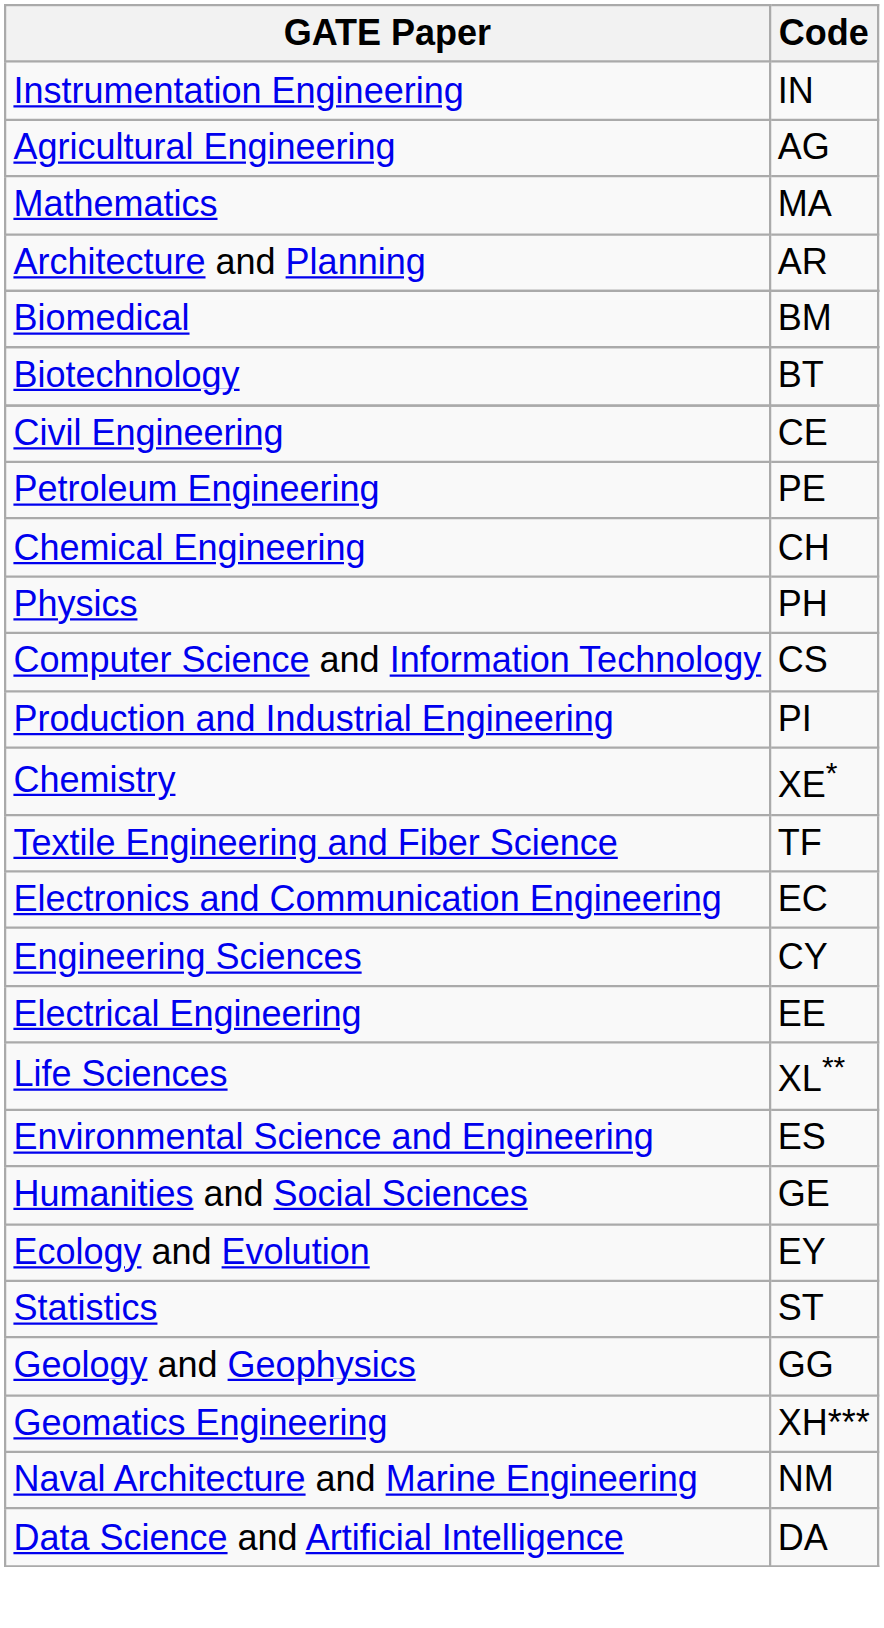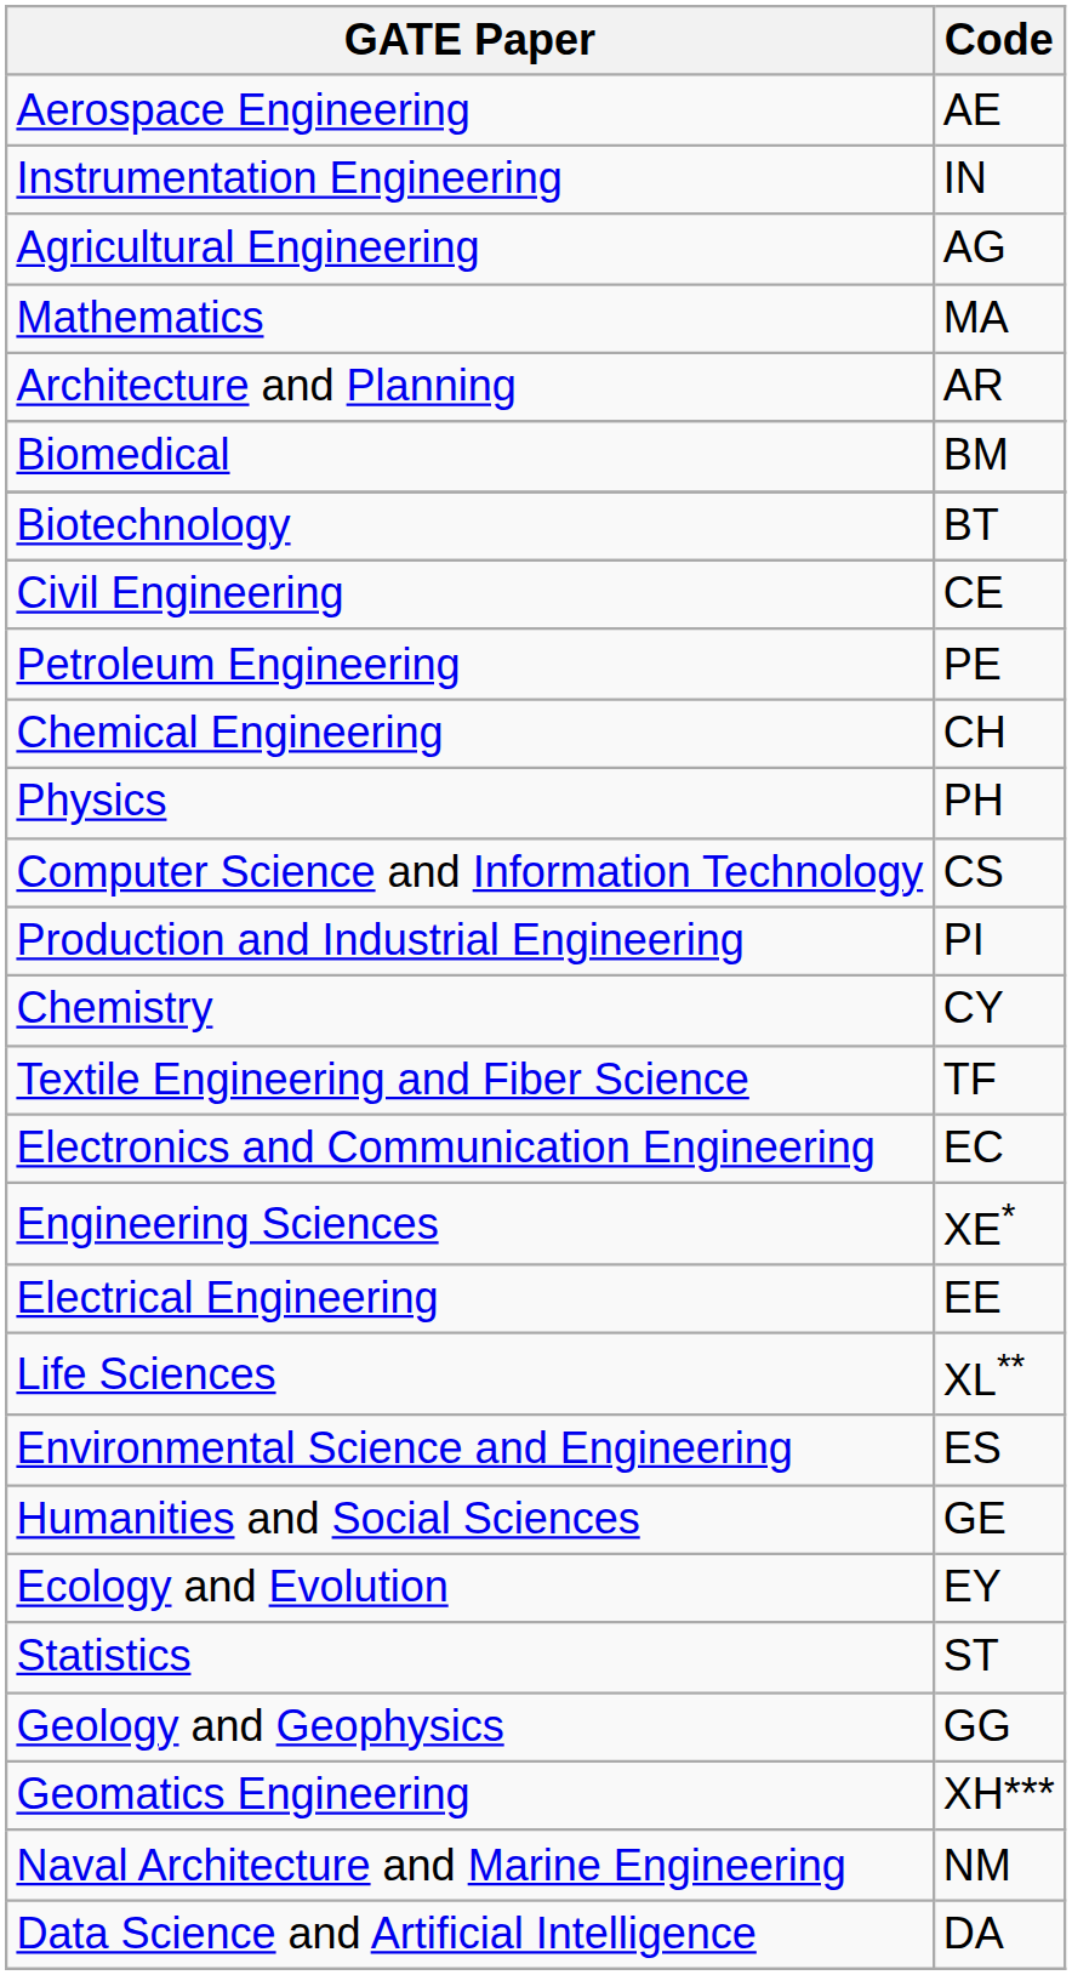+ row: Aerospace Engineering | AE
Chemistry | Code: XE* -> CY
Engineering Sciences | Code: CY -> XE*
